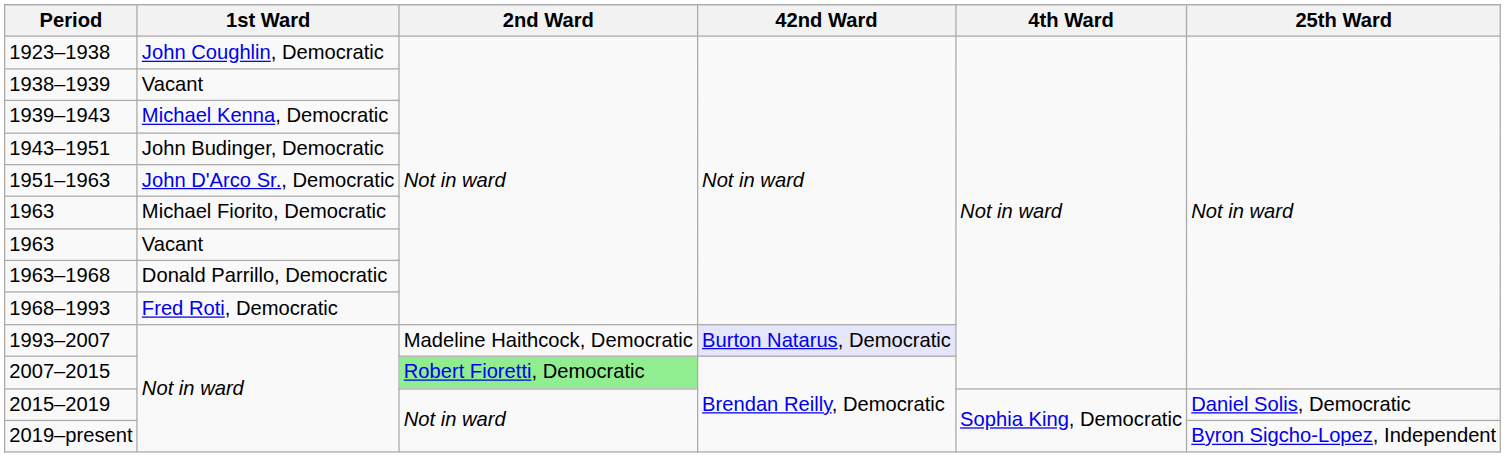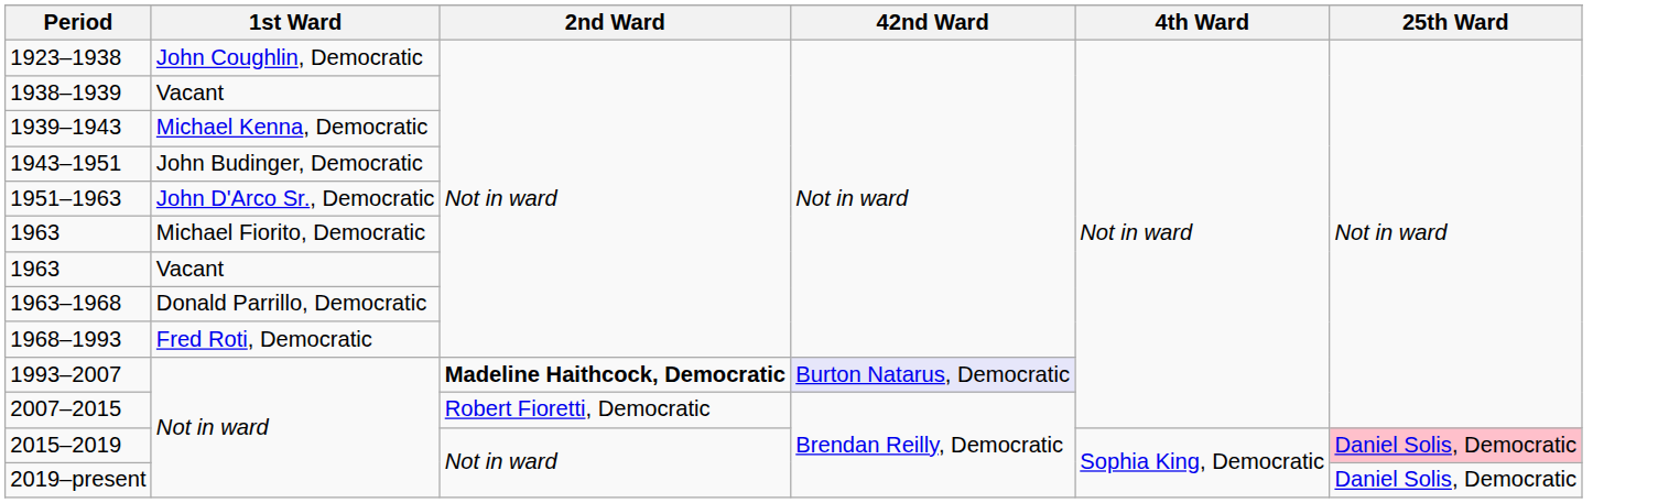1993–2007 | 2nd Ward: normal -> bold
2007–2015 | 2nd Ward: lightgreen background -> no background
2015–2019 | 25th Ward: no background -> pink background
2019–present | 25th Ward: Byron Sigcho-Lopez, Independent -> Daniel Solis, Democratic
